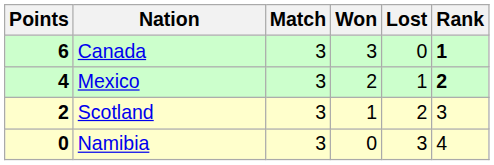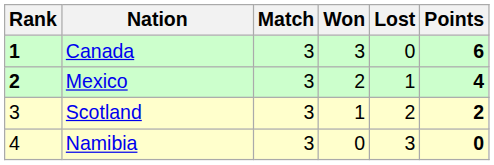columns swapped: Rank <-> Points
